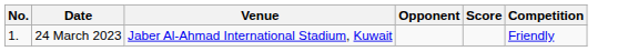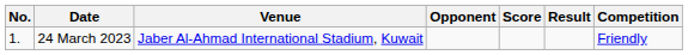+ column: Result
